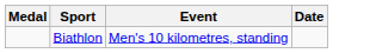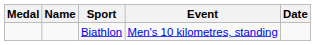+ column: Name
